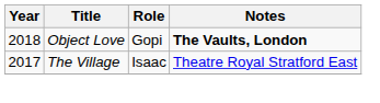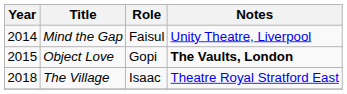+ row: 2014 | Mind the Gap | Faisul | Unity Theatre, Liverpool
Object Love | Year: 2018 -> 2015
The Village | Year: 2017 -> 2018
